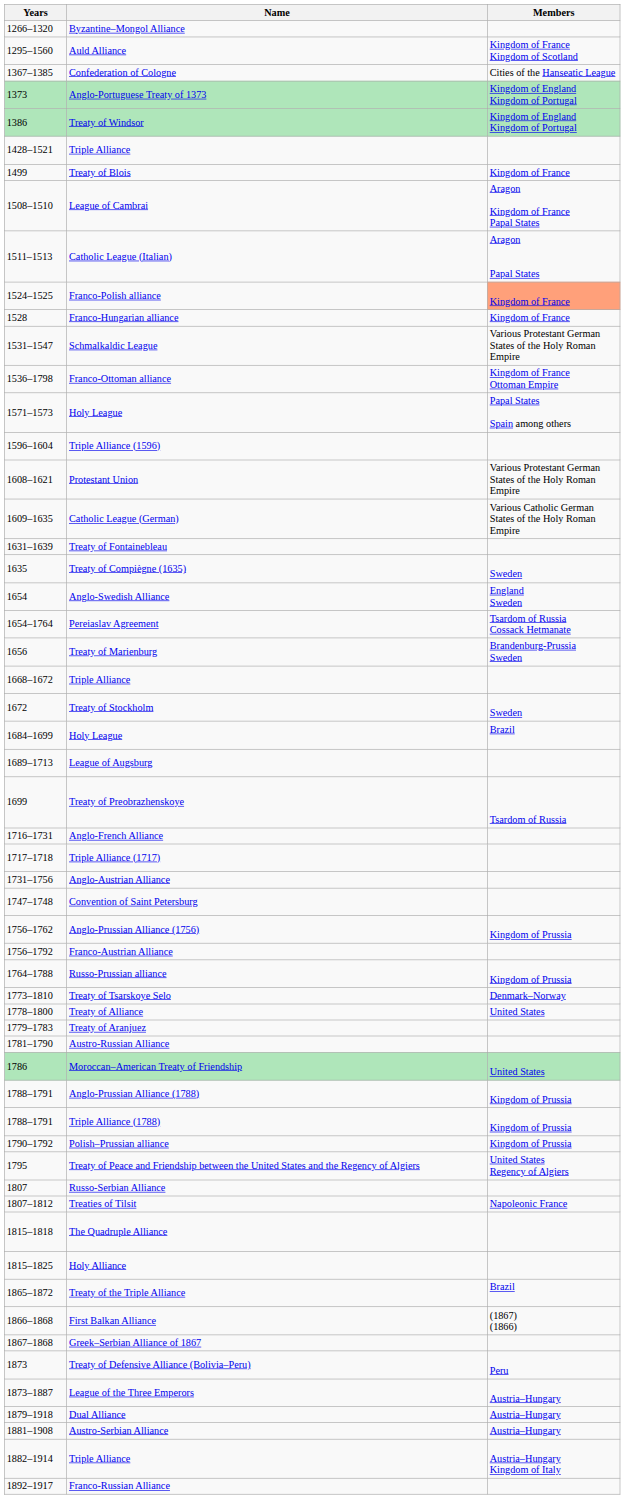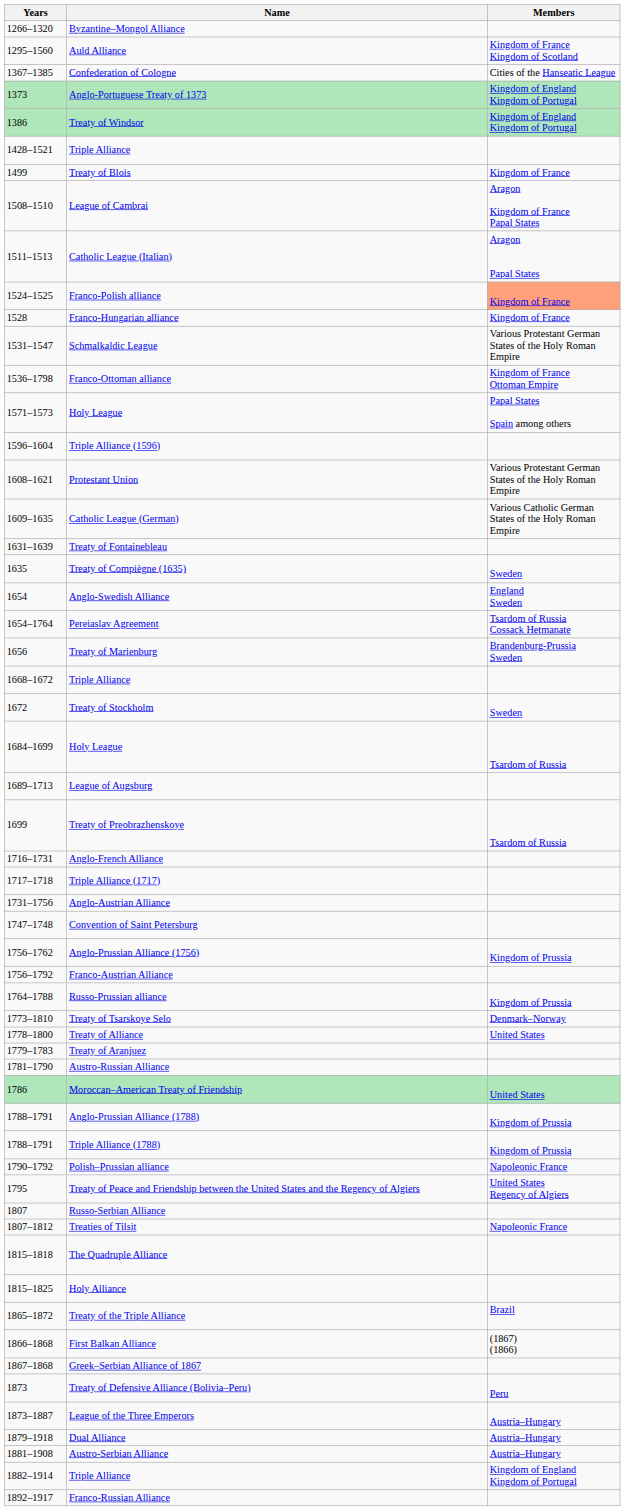1684–1699 / Holy League | Members: Brazil -> Tsardom of Russia
Polish–Prussian alliance | Members: Kingdom of Prussia -> Napoleonic France
1882–1914 / Triple Alliance | Members: Austria–Hungary Kingdom of Italy -> Kingdom of England Kingdom of Portugal
